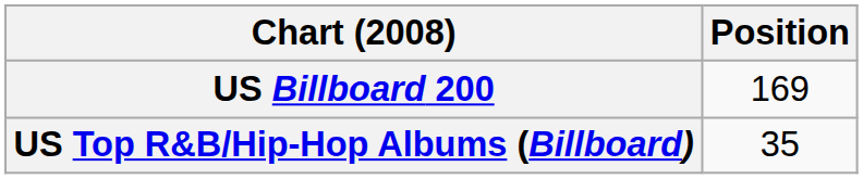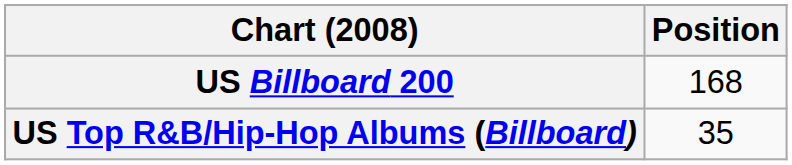US Billboard 200 | Position: 169 -> 168
